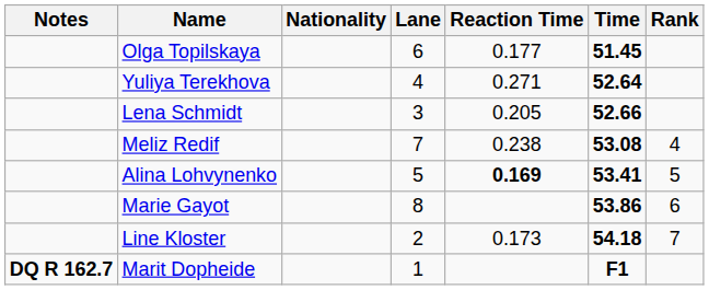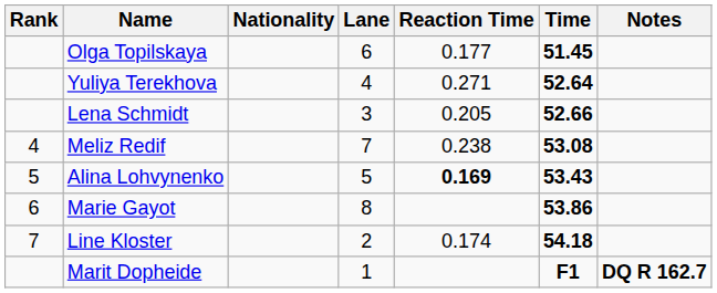columns swapped: Rank <-> Notes
Alina Lohvynenko | Time: 53.41 -> 53.43
Line Kloster | Reaction Time: 0.173 -> 0.174
